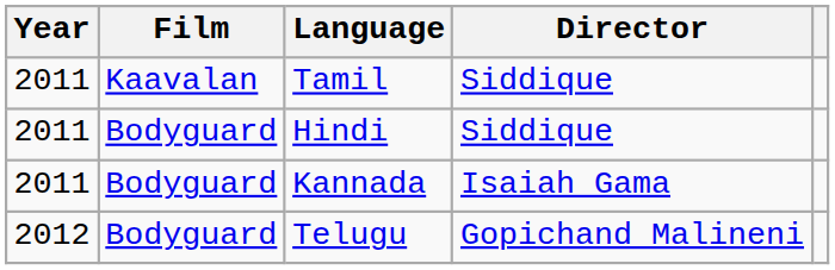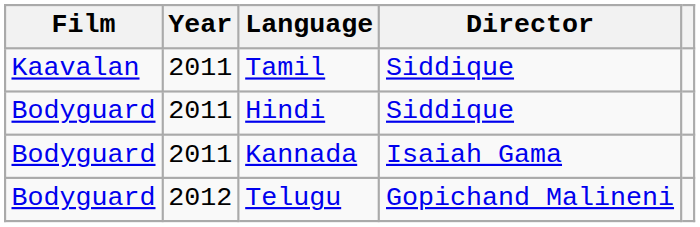columns swapped: Year <-> Film
